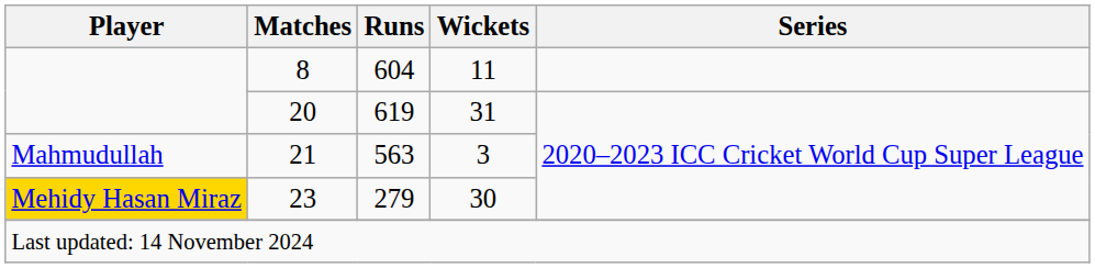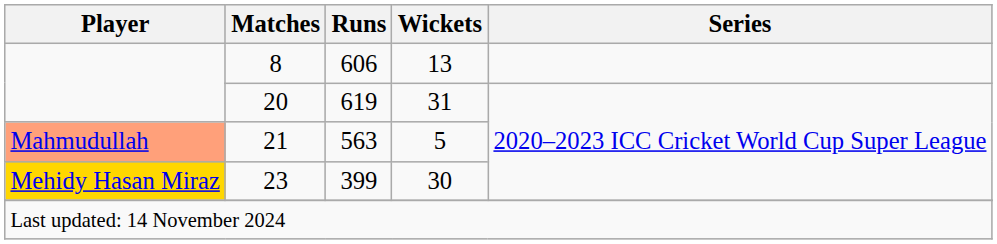8 | Runs: 604 -> 606
8 | Wickets: 11 -> 13
21 | Player: no background -> lightsalmon background
21 | Wickets: 3 -> 5
23 | Runs: 279 -> 399
